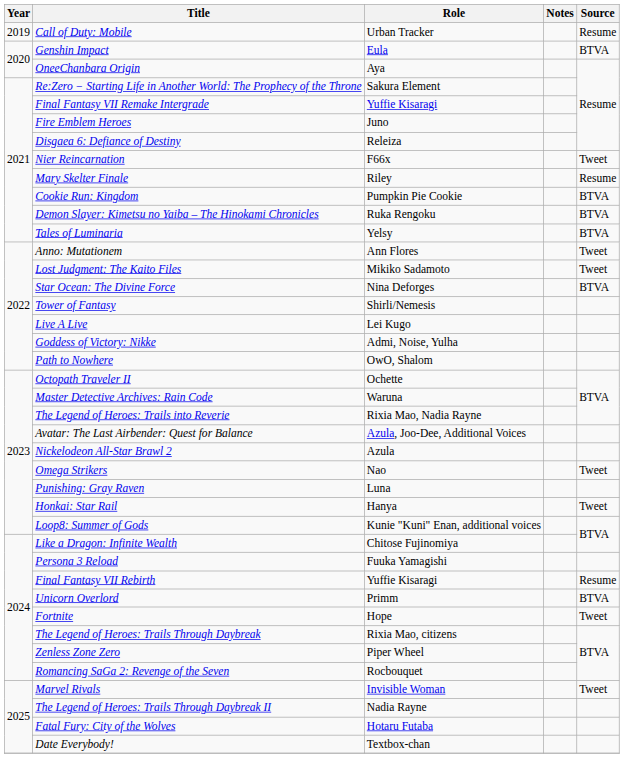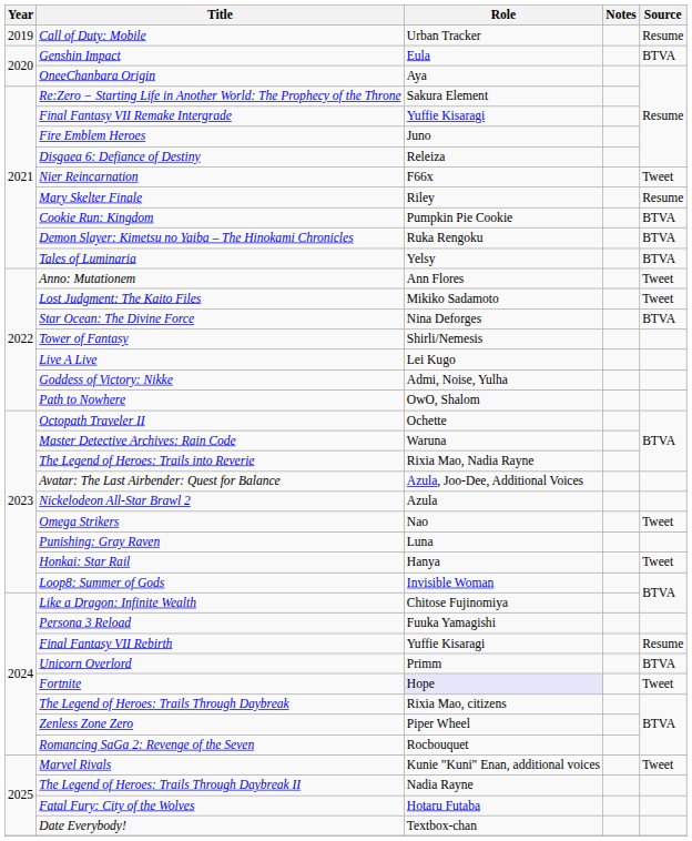Loop8: Summer of Gods | Role: Kunie "Kuni" Enan, additional voices -> Invisible Woman
Fortnite | Role: no background -> lavender background
Marvel Rivals | Role: Invisible Woman -> Kunie "Kuni" Enan, additional voices
